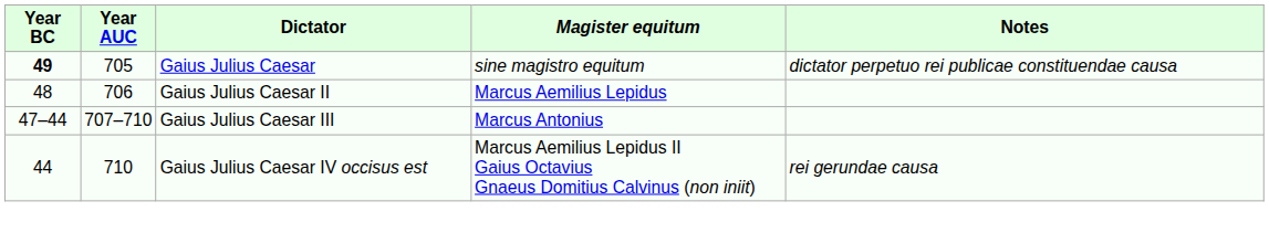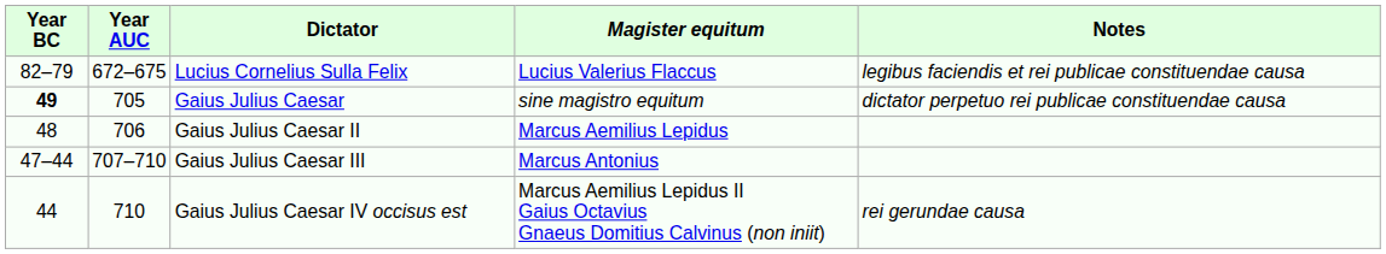+ row: 82–79 | 672–675 | Lucius Cornelius Sulla Felix | Lucius Valerius Flaccus | legibus faciendis et rei publicae constituendae causa
